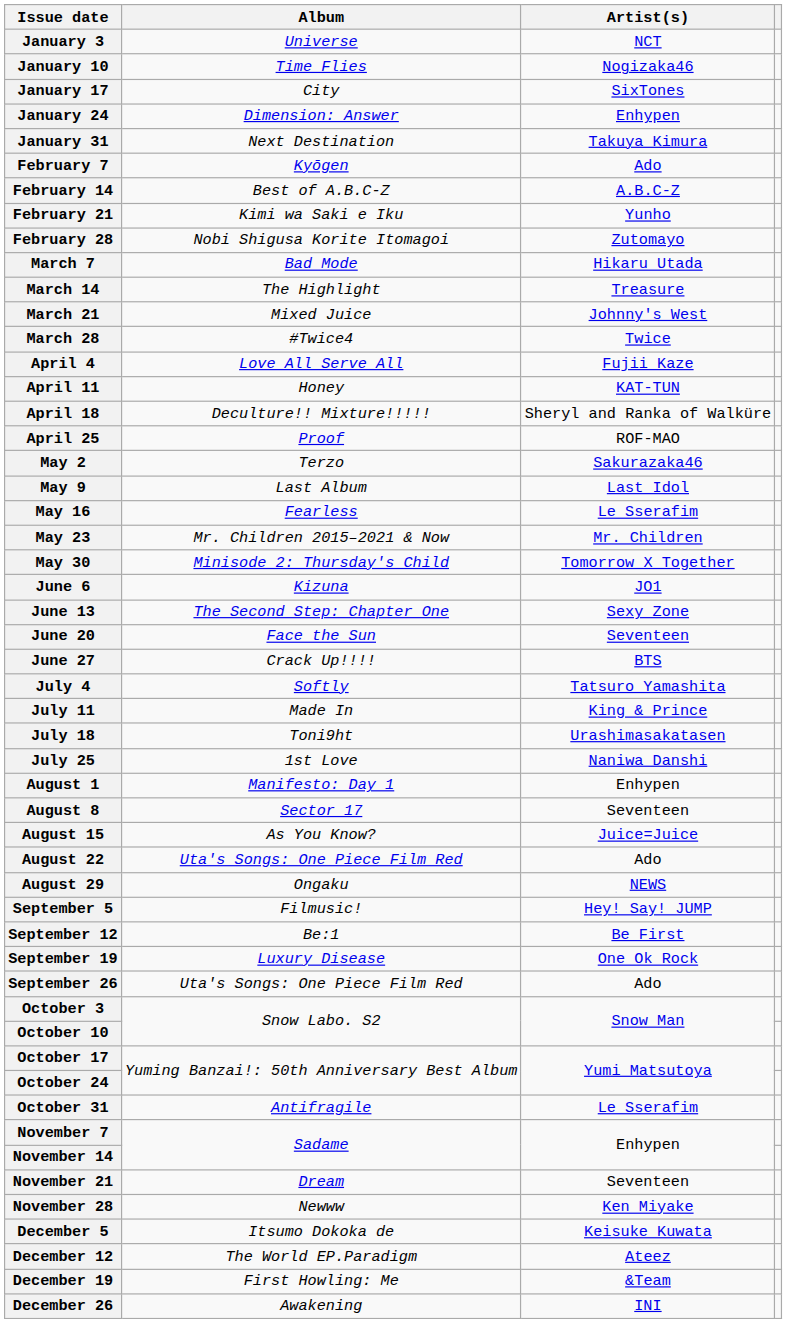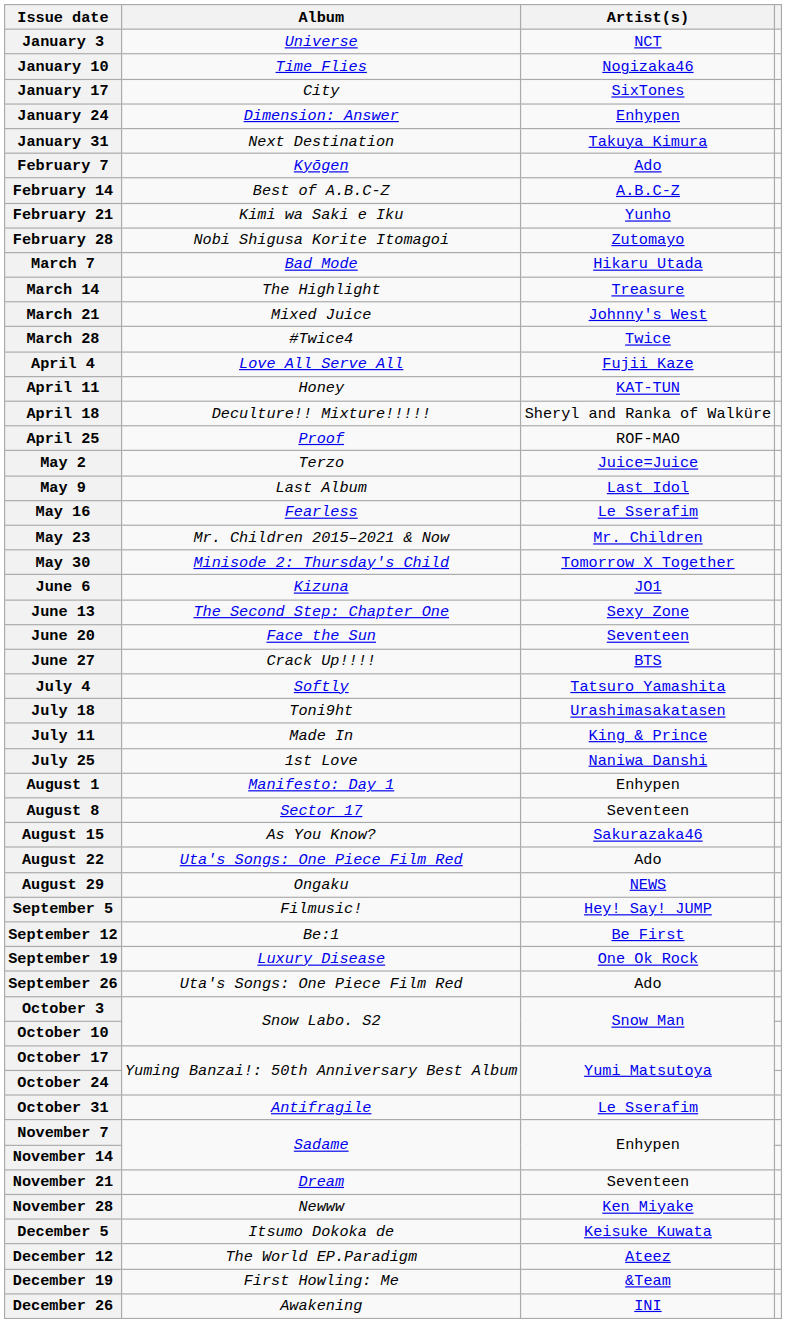May 2 | Artist(s): Sakurazaka46 -> Juice=Juice
rows swapped: July 11 <-> July 18
August 15 | Artist(s): Juice=Juice -> Sakurazaka46
